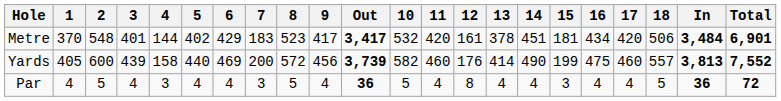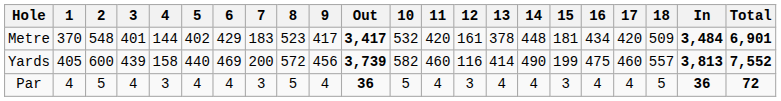Metre | 14: 451 -> 448
Metre | 18: 506 -> 509
Yards | 12: 176 -> 116
Par | 12: 8 -> 3
